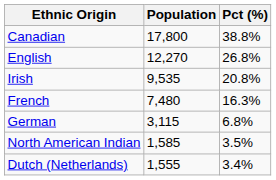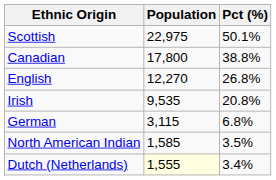+ row: Scottish | 22,975 | 50.1%
- row: French | 7,480 | 16.3%
Dutch (Netherlands) | Population: no background -> lightyellow background
